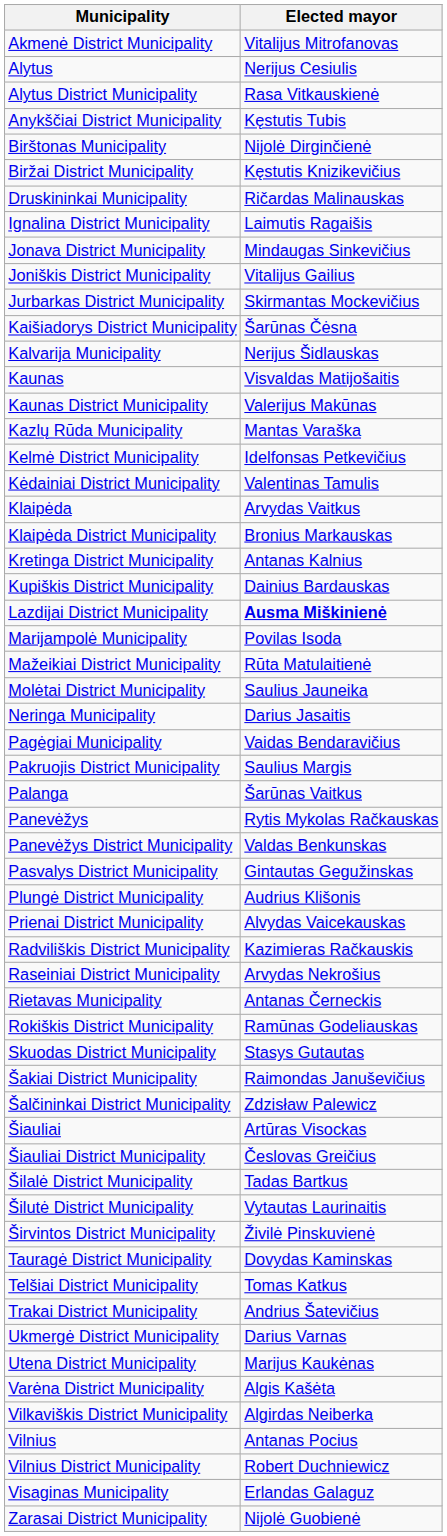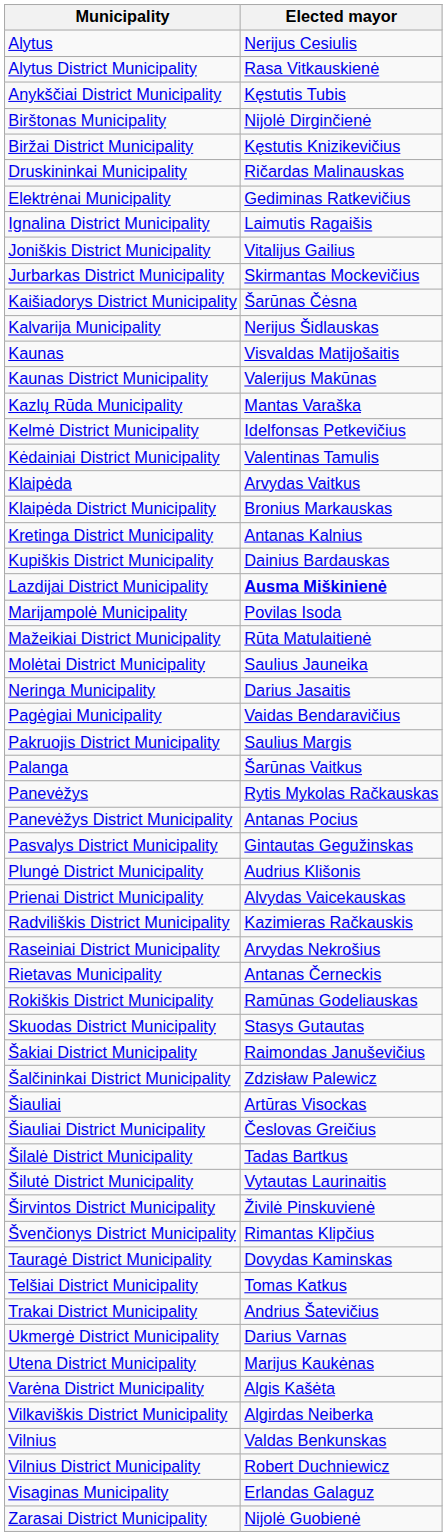- row: Akmenė District Municipality | Vitalijus Mitrofanovas
+ row: Elektrėnai Municipality | Gediminas Ratkevičius
- row: Jonava District Municipality | Mindaugas Sinkevičius
Panevėžys District Municipality | Elected mayor: Valdas Benkunskas -> Antanas Pocius
+ row: Švenčionys District Municipality | Rimantas Klipčius
Vilnius | Elected mayor: Antanas Pocius -> Valdas Benkunskas
